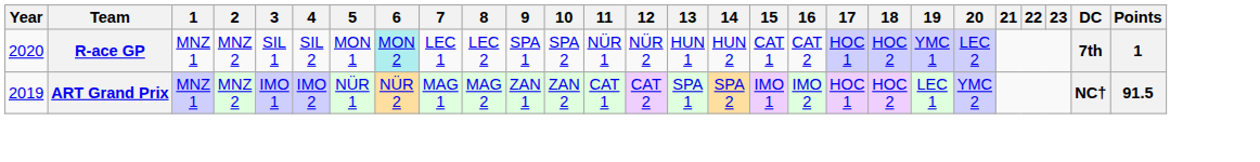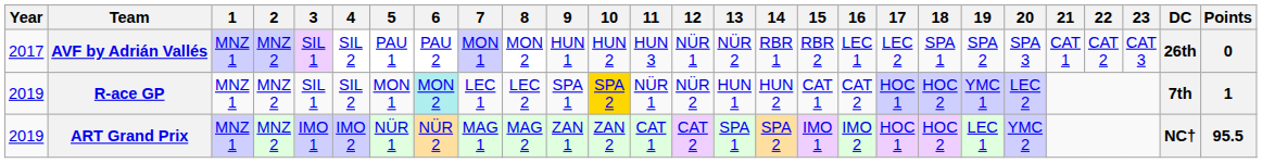+ row: 2017 | AVF by Adrián Vallés | MNZ 1 | MNZ 2 | SIL 1 | SIL 2 | PAU 1 | PAU 2 | MON 1 | MON 2 | HUN 1 | HUN 2 | HUN 3 | NÜR 1 | NÜR 2 | RBR 1 | RBR 2 | LEC 1 | LEC 2 | SPA 1 | SPA 2 | SPA 3 | CAT 1 | CAT 2 | CAT 3 | 26th | 0
R-ace GP | Year: 2020 -> 2019
R-ace GP | 10: no background -> gold background
ART Grand Prix | Points: 91.5 -> 95.5
